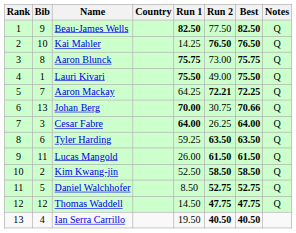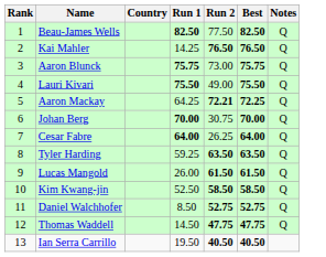- column: Bib | 9 | 10 | 8 | 1 | 7 | 13 | 3 | 6 | 11 | 2 | 5 | 12 | 4
Johan Berg | Best: 70.66 -> 70.00
